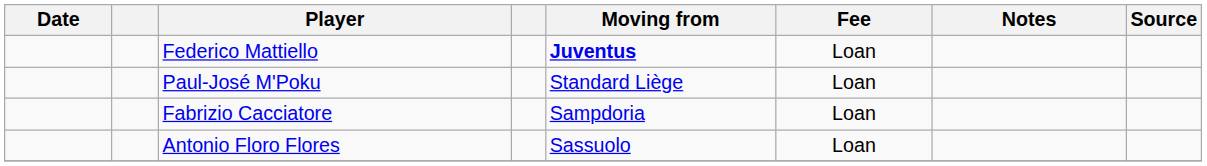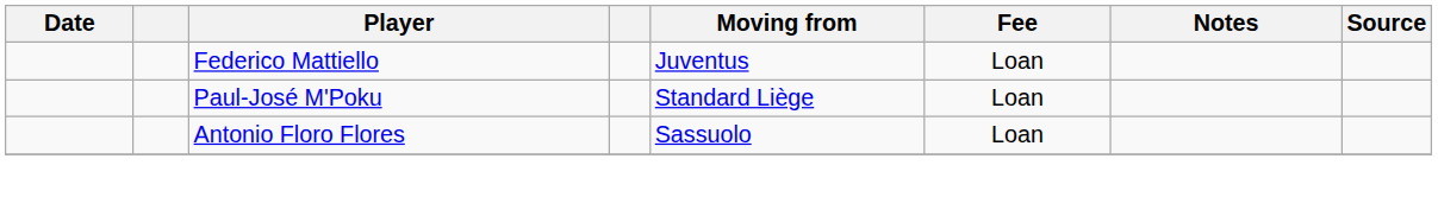Federico Mattiello | Moving from: bold -> normal
- row: Fabrizio Cacciatore | Sampdoria | Loan
